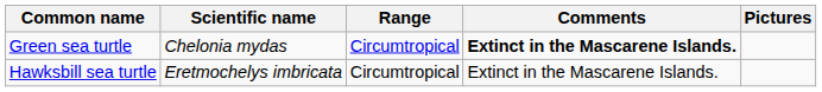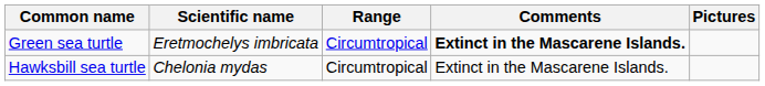Green sea turtle | Scientific name: Chelonia mydas -> Eretmochelys imbricata
Hawksbill sea turtle | Scientific name: Eretmochelys imbricata -> Chelonia mydas
